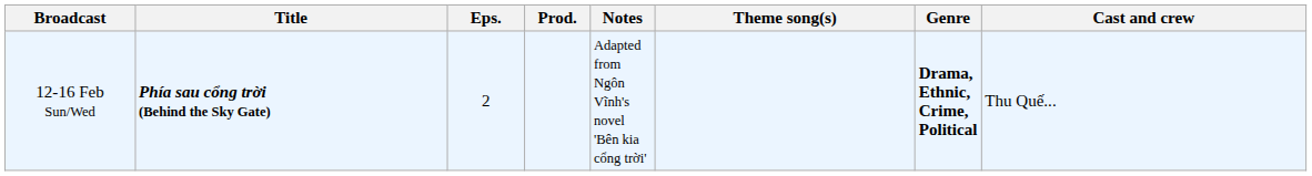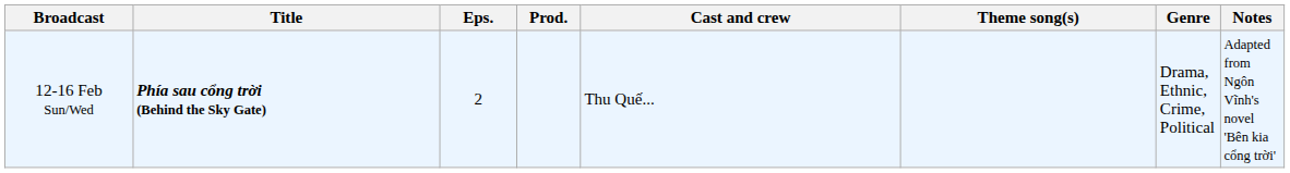columns swapped: Cast and crew <-> Notes
12-16 Feb Sun/Wed | Genre: bold -> normal
